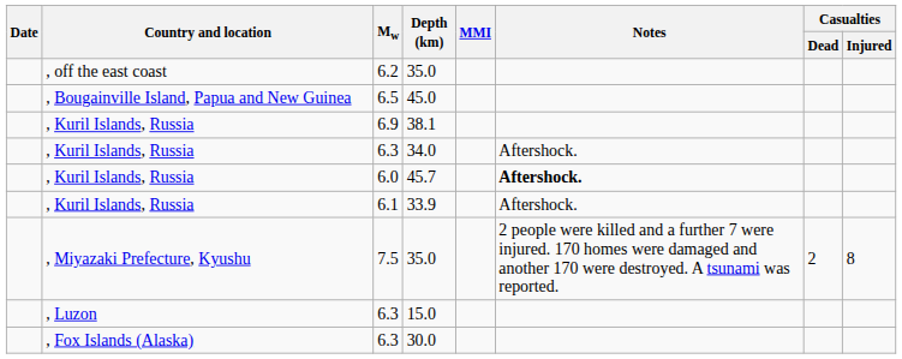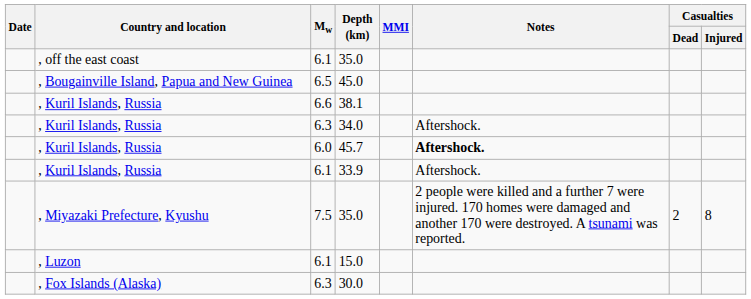, off the east coast / 35.0 | Mw: 6.2 -> 6.1
38.1 | Mw: 6.9 -> 6.6
15.0 | Mw: 6.3 -> 6.1
